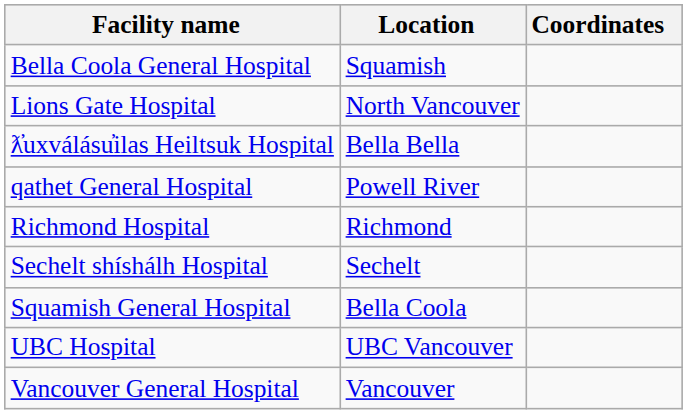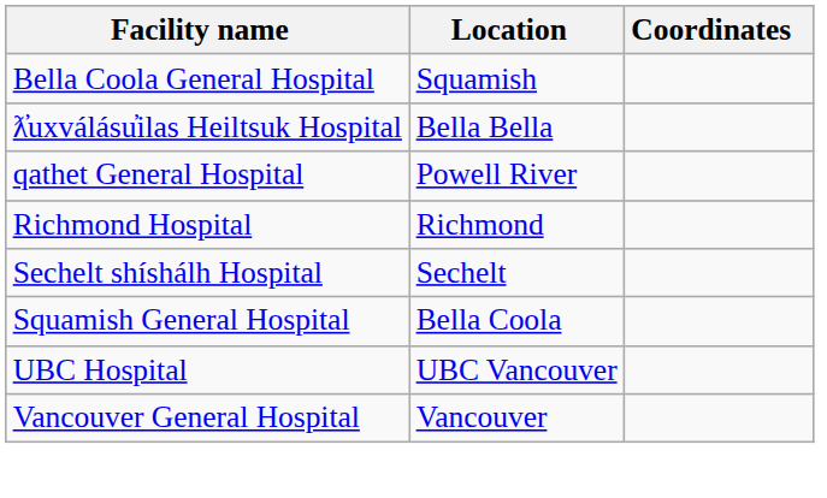- row: Lions Gate Hospital | North Vancouver
